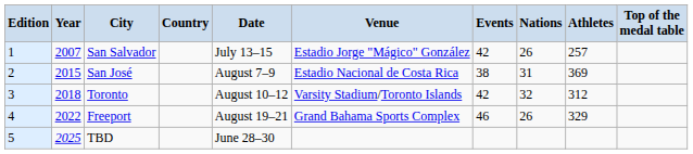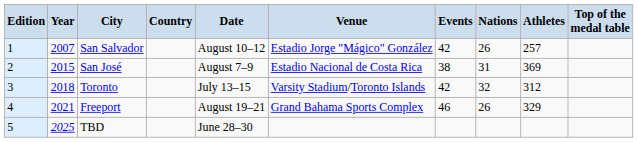San Salvador | Date: July 13–15 -> August 10–12
Toronto | Date: August 10–12 -> July 13–15
Freeport | Year: 2022 -> 2021
